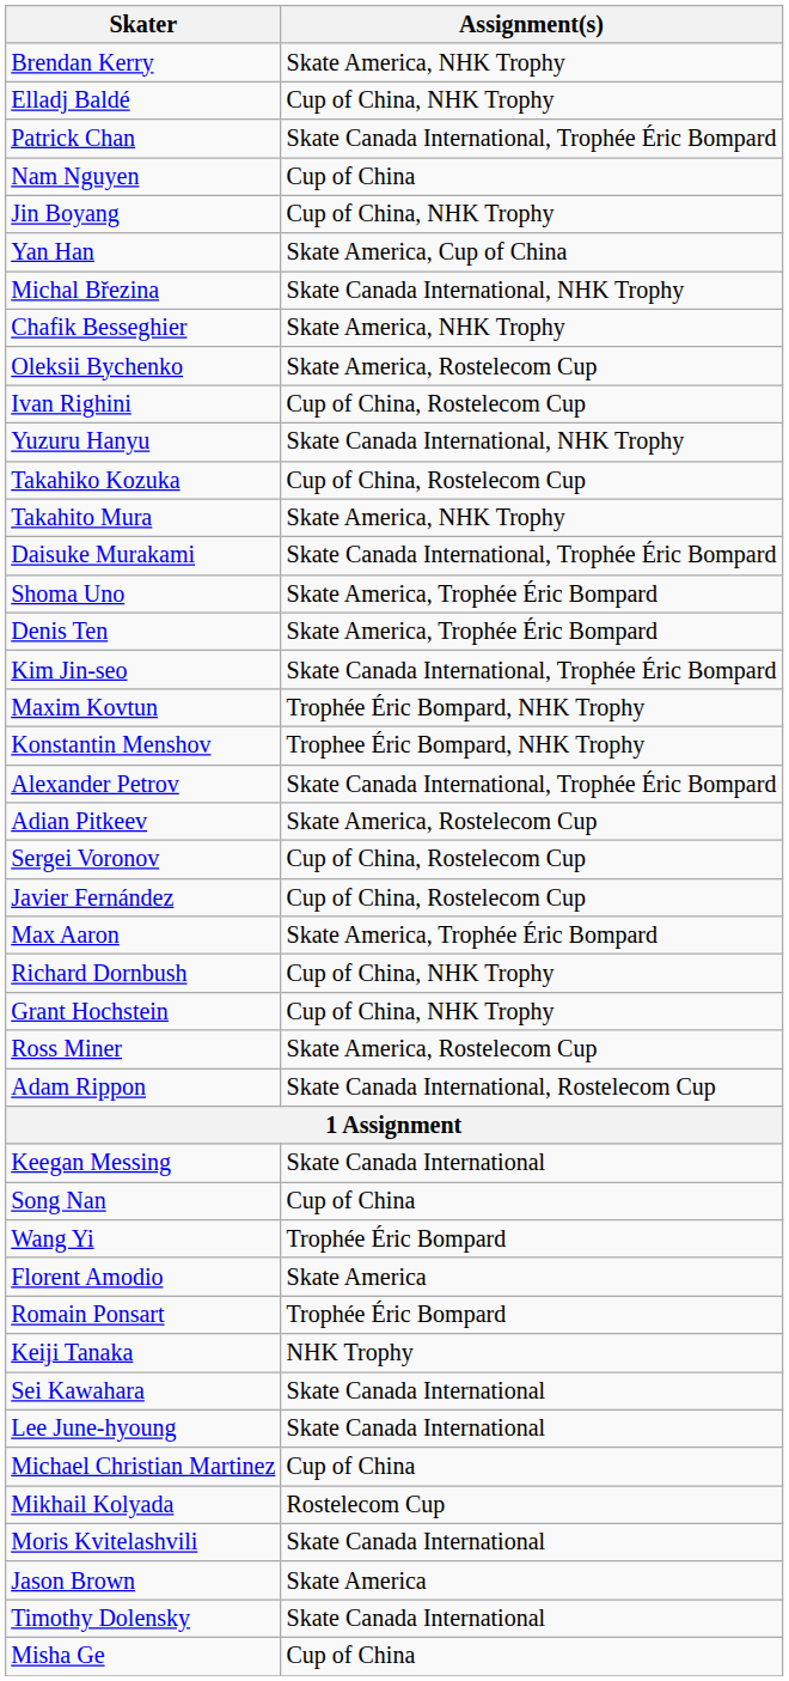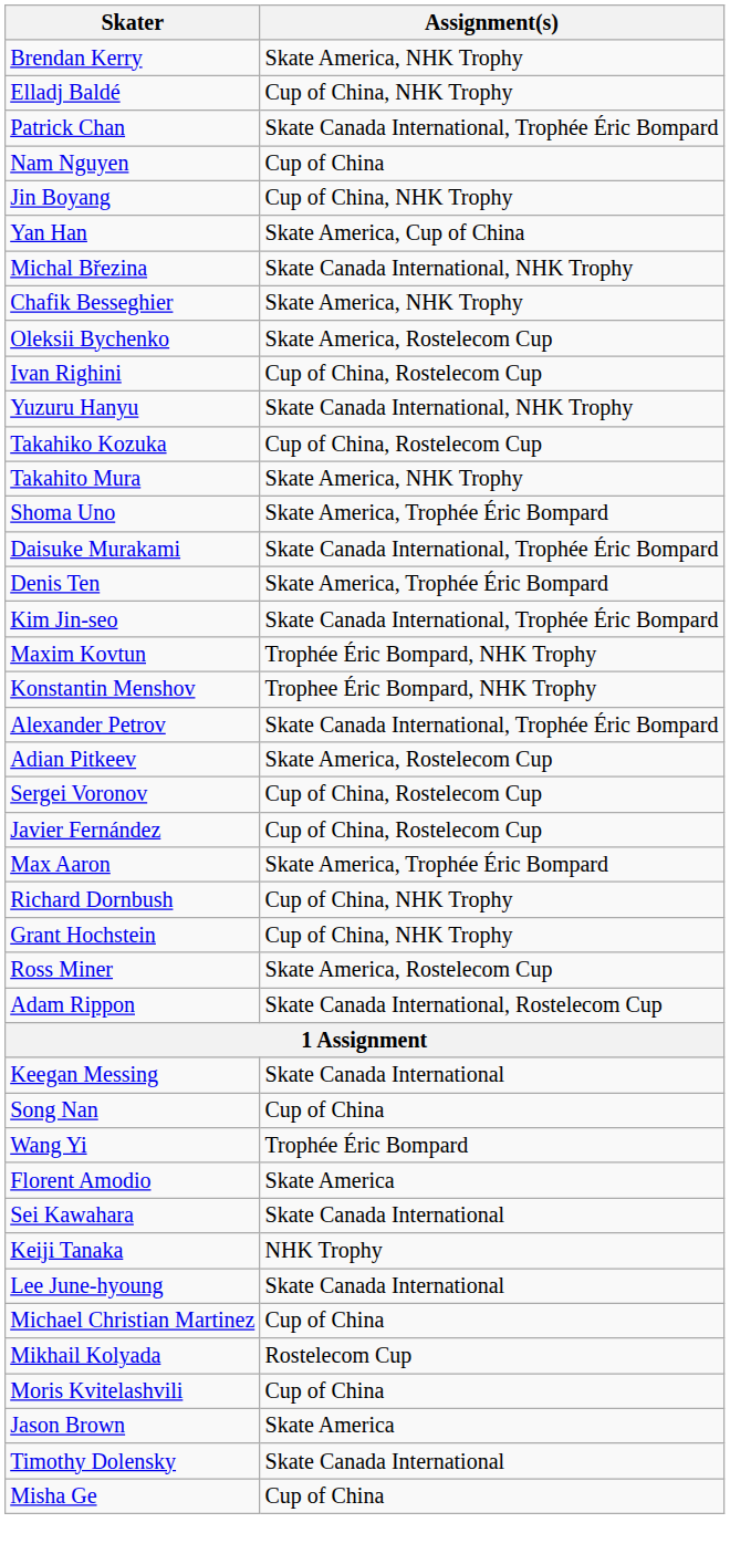rows swapped: Daisuke Murakami <-> Shoma Uno
- row: Romain Ponsart | Trophée Éric Bompard
rows swapped: Sei Kawahara <-> Keiji Tanaka
Moris Kvitelashvili | Assignment(s): Skate Canada International -> Cup of China
